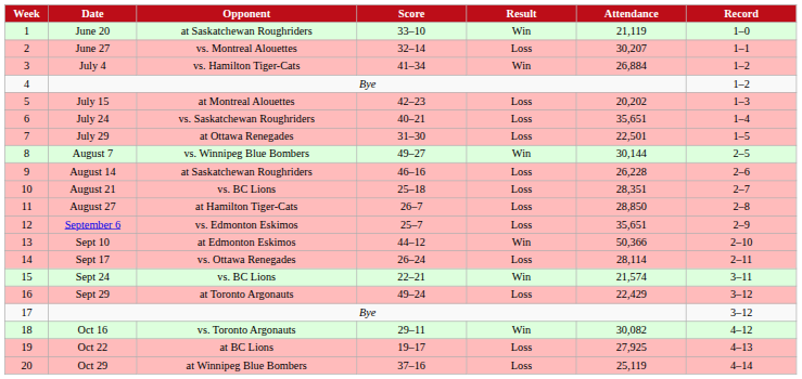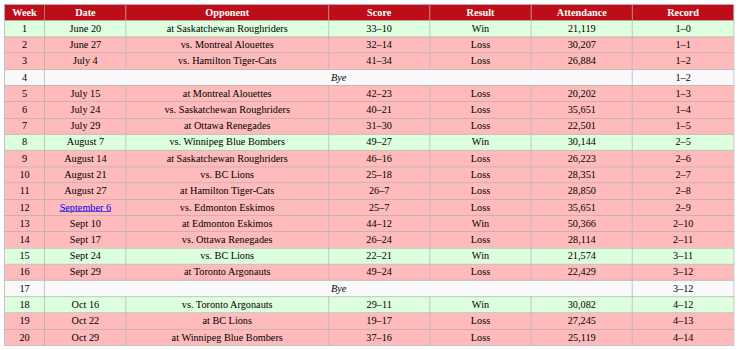July 4 | Result: Win -> Loss
August 14 | Attendance: 26,228 -> 26,223
Oct 22 | Attendance: 27,925 -> 27,245
